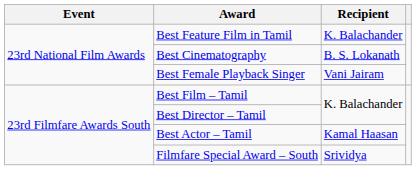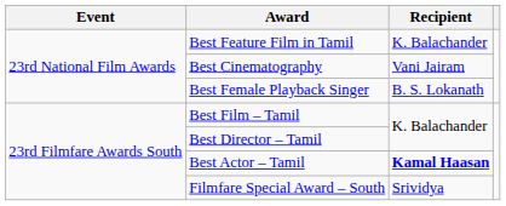Best Cinematography | Recipient: B. S. Lokanath -> Vani Jairam
Best Female Playback Singer | Recipient: Vani Jairam -> B. S. Lokanath
Best Actor – Tamil | Recipient: normal -> bold
